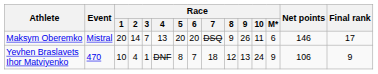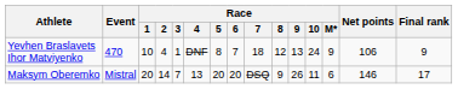rows swapped: Maksym Oberemko <-> Yevhen Braslavets Ihor Matviyenko
